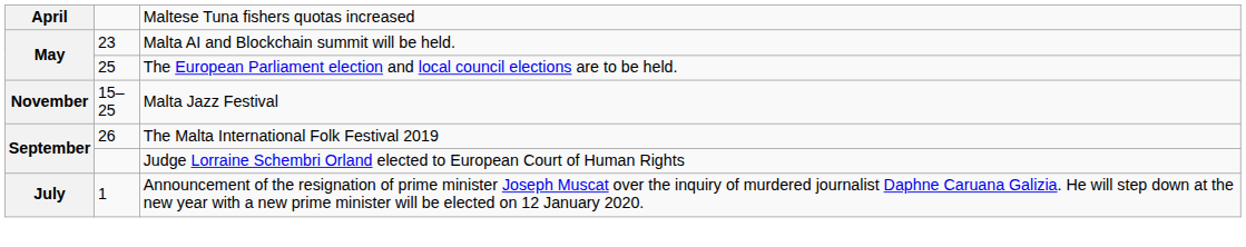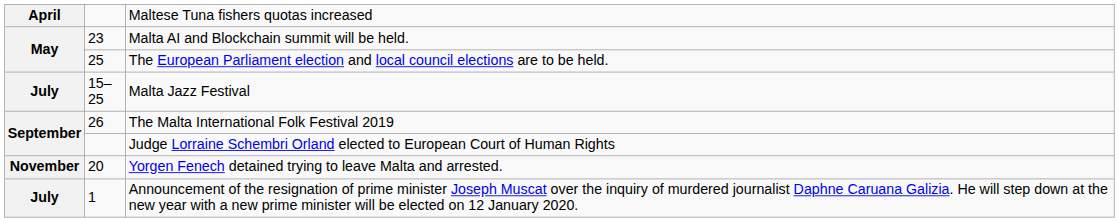15–25 | column 1: November -> July
+ row: November | 20 | Yorgen Fenech detained trying to leave Malta and arrested.
